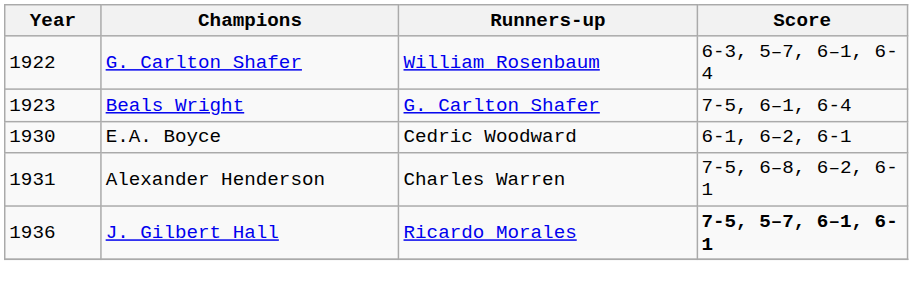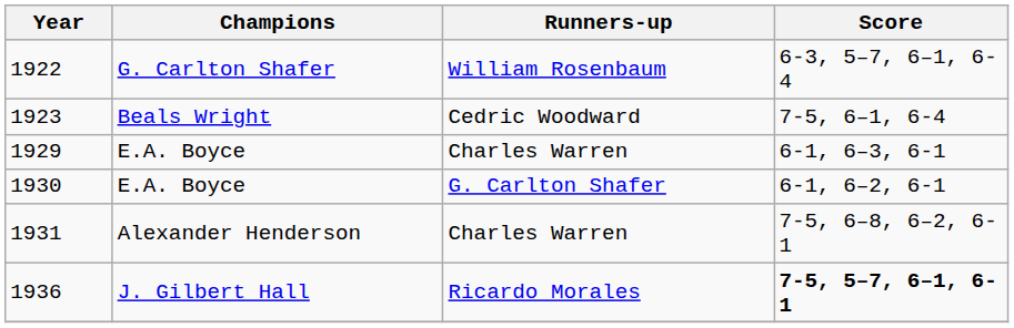1923 | Runners-up: G. Carlton Shafer -> Cedric Woodward
+ row: 1929 | E.A. Boyce | Charles Warren | 6-1, 6–3, 6-1
1930 | Runners-up: Cedric Woodward -> G. Carlton Shafer
